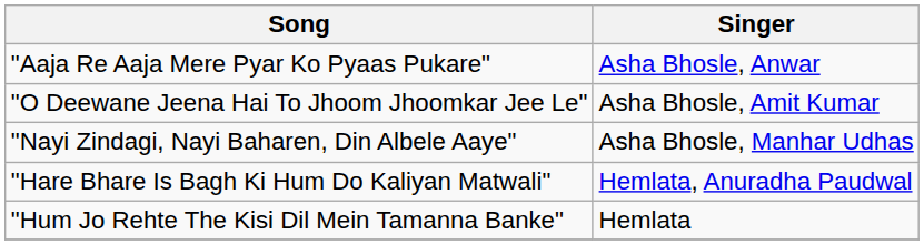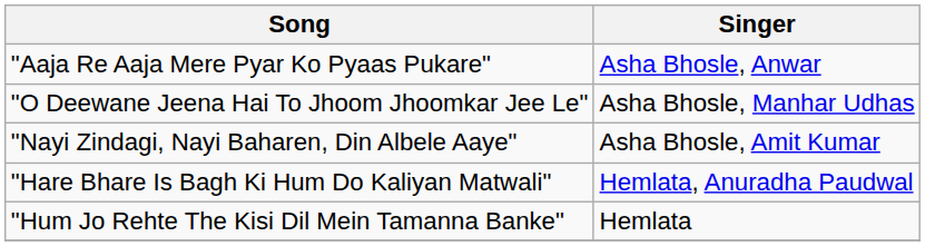"O Deewane Jeena Hai To Jhoom Jhoomkar Jee Le" | Singer: Asha Bhosle, Amit Kumar -> Asha Bhosle, Manhar Udhas
"Nayi Zindagi, Nayi Baharen, Din Albele Aaye" | Singer: Asha Bhosle, Manhar Udhas -> Asha Bhosle, Amit Kumar
